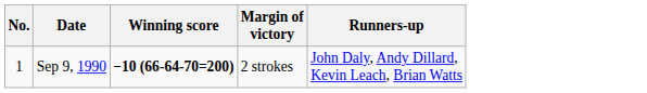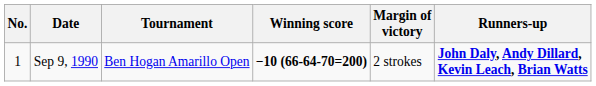+ column: Tournament | Ben Hogan Amarillo Open
Sep 9, 1990 | Runners-up: normal -> bold
